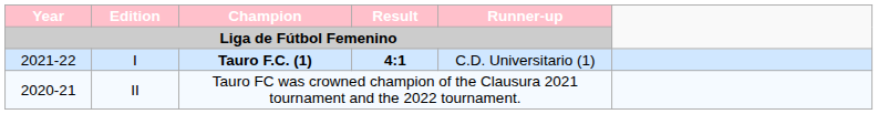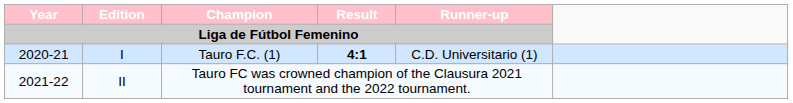I | Year / Liga de Fútbol Femenino: 2021-22 -> 2020-21
I | Champion / Liga de Fútbol Femenino: bold -> normal
II | Year / Liga de Fútbol Femenino: 2020-21 -> 2021-22
